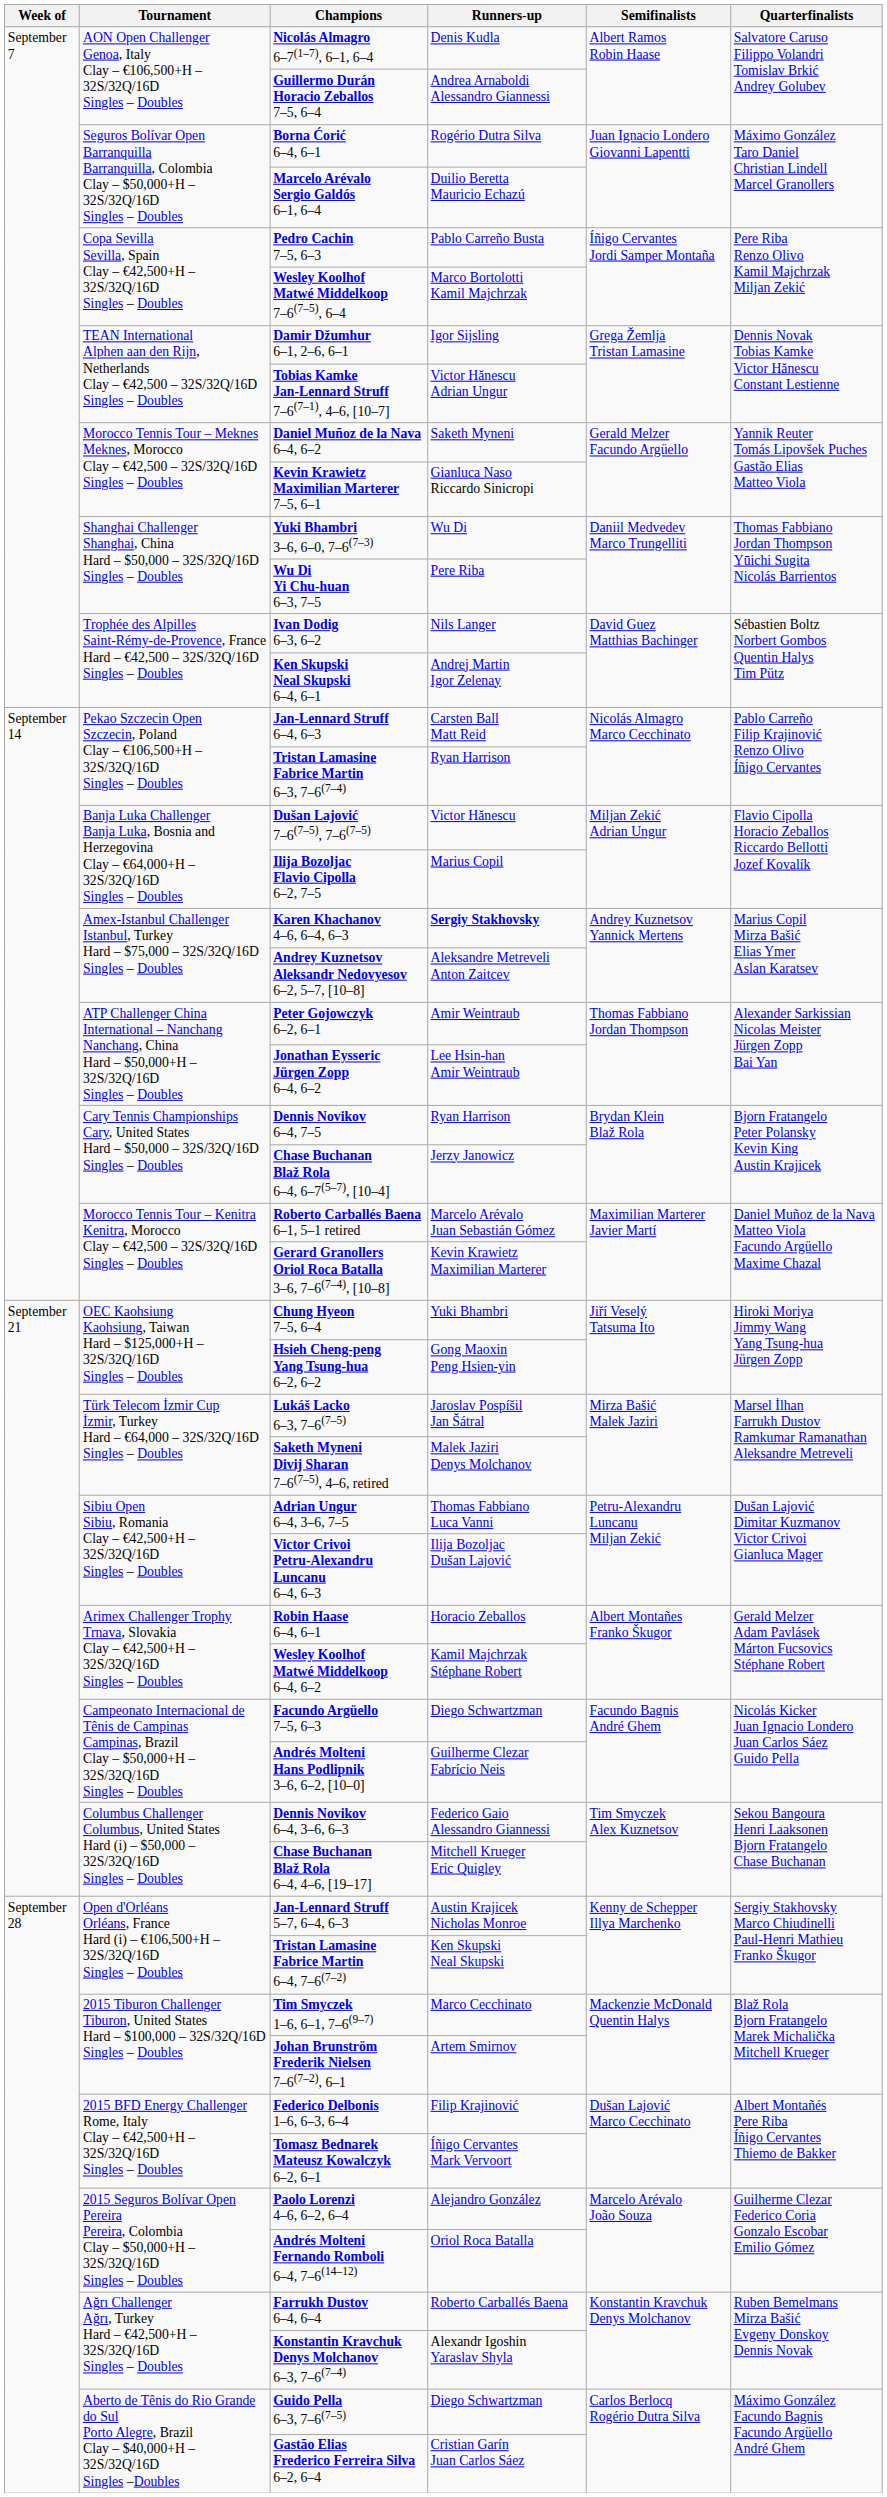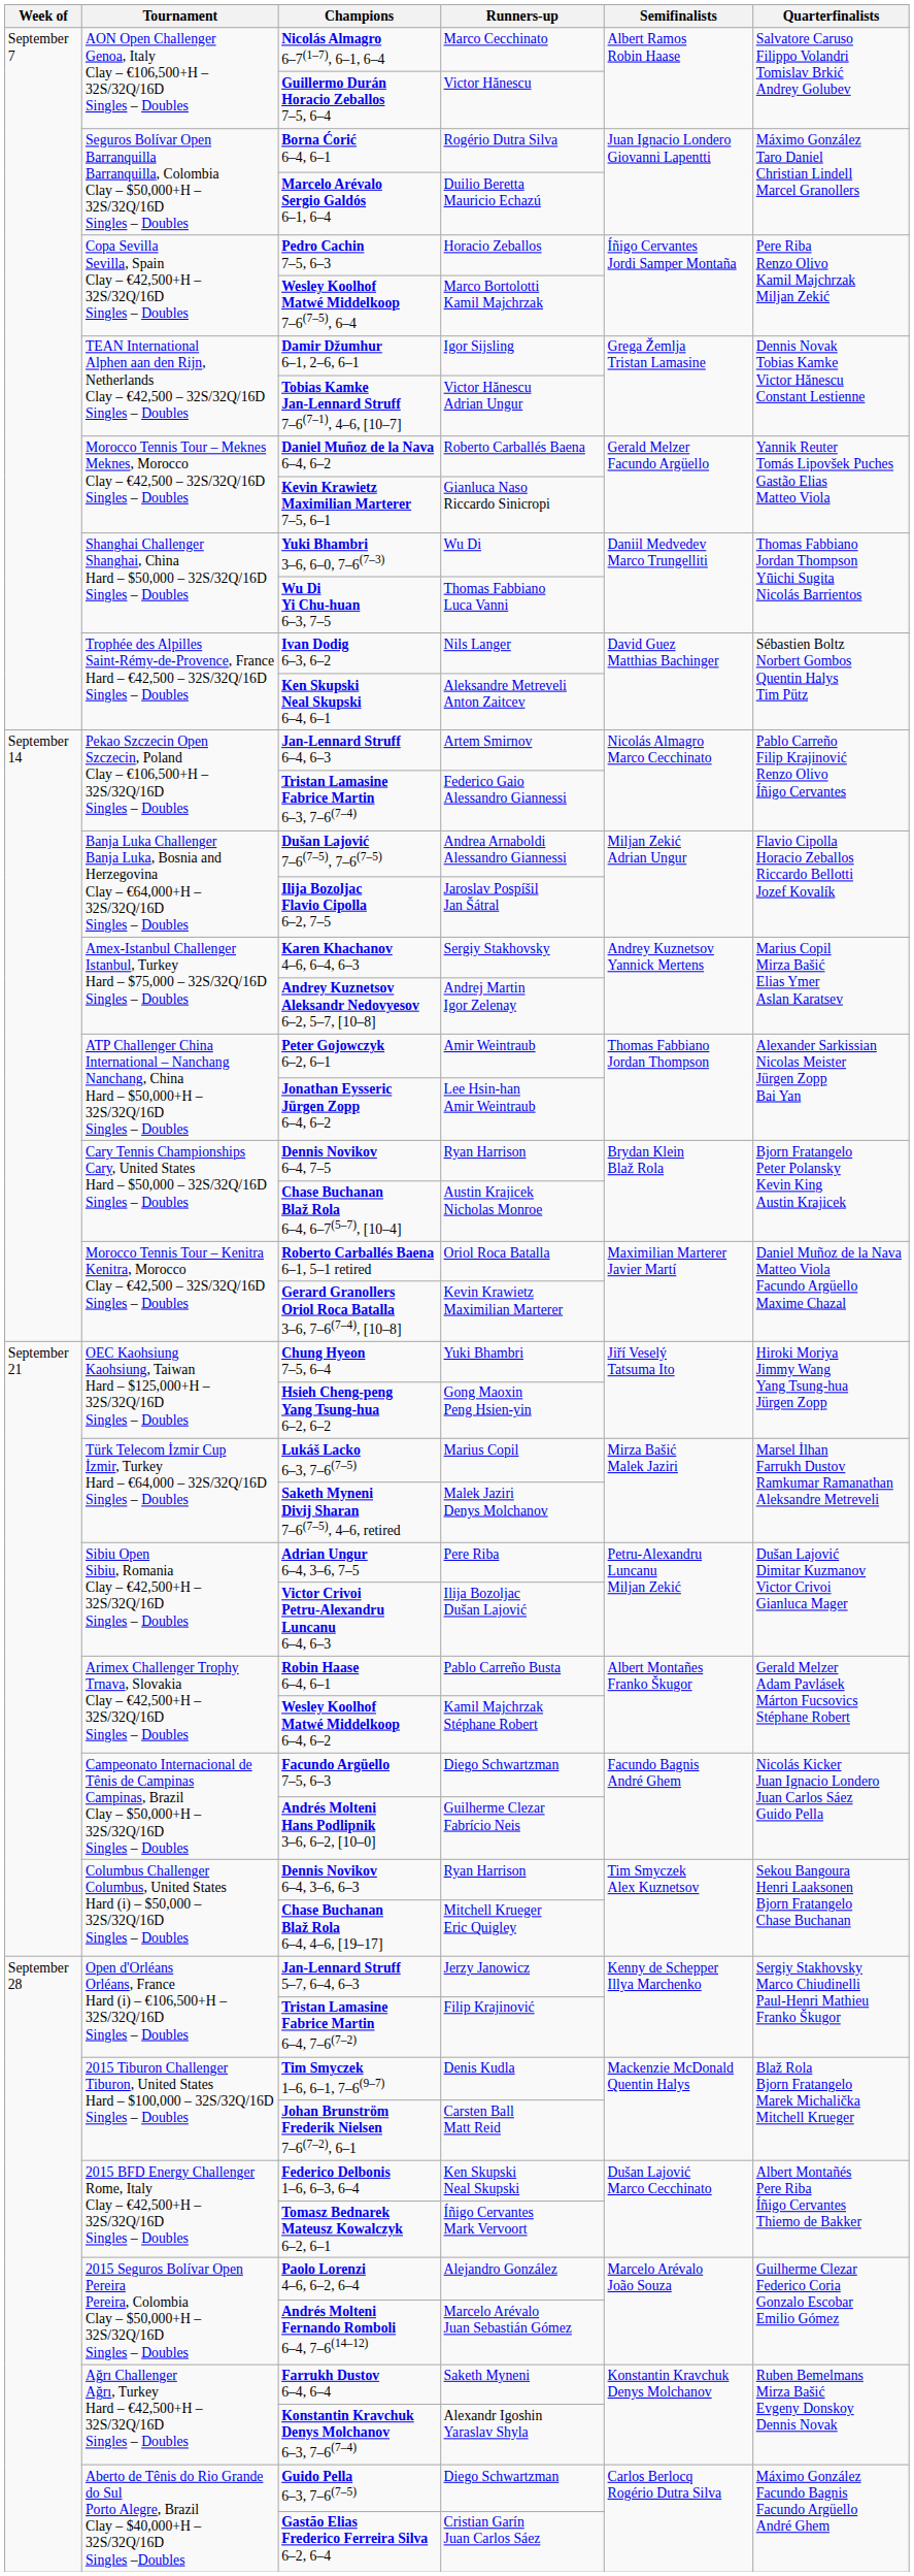Nicolás Almagro 6–7(1–7), 6–1, 6–4 | Runners-up: Denis Kudla -> Marco Cecchinato
Guillermo Durán Horacio Zeballos 7–5, 6–4 | Runners-up: Andrea Arnaboldi Alessandro Giannessi -> Victor Hănescu
Pedro Cachin 7–5, 6–3 | Runners-up: Pablo Carreño Busta -> Horacio Zeballos
Daniel Muñoz de la Nava 6–4, 6–2 | Runners-up: Saketh Myneni -> Roberto Carballés Baena
Wu Di Yi Chu-huan 6–3, 7–5 | Runners-up: Pere Riba -> Thomas Fabbiano Luca Vanni
Ken Skupski Neal Skupski 6–4, 6–1 | Runners-up: Andrej Martin Igor Zelenay -> Aleksandre Metreveli Anton Zaitcev
Jan-Lennard Struff 6–4, 6–3 | Runners-up: Carsten Ball Matt Reid -> Artem Smirnov
Tristan Lamasine Fabrice Martin 6–3, 7–6(7–4) | Runners-up: Ryan Harrison -> Federico Gaio Alessandro Giannessi
Dušan Lajović 7–6(7–5), 7–6(7–5) | Runners-up: Victor Hănescu -> Andrea Arnaboldi Alessandro Giannessi
Ilija Bozoljac Flavio Cipolla 6–2, 7–5 | Runners-up: Marius Copil -> Jaroslav Pospíšil Jan Šátral
Karen Khachanov 4–6, 6–4, 6–3 | Runners-up: bold -> normal
Andrey Kuznetsov Aleksandr Nedovyesov 6–2, 5–7, [10–8] | Runners-up: Aleksandre Metreveli Anton Zaitcev -> Andrej Martin Igor Zelenay
Chase Buchanan Blaž Rola 6–4, 6–7(5–7), [10–4] | Runners-up: Jerzy Janowicz -> Austin Krajicek Nicholas Monroe
Roberto Carballés Baena 6–1, 5–1 retired | Runners-up: Marcelo Arévalo Juan Sebastián Gómez -> Oriol Roca Batalla
Lukáš Lacko 6–3, 7–6(7–5) | Runners-up: Jaroslav Pospíšil Jan Šátral -> Marius Copil
Adrian Ungur 6–4, 3–6, 7–5 | Runners-up: Thomas Fabbiano Luca Vanni -> Pere Riba
Robin Haase 6–4, 6–1 | Runners-up: Horacio Zeballos -> Pablo Carreño Busta
Dennis Novikov 6–4, 3–6, 6–3 | Runners-up: Federico Gaio Alessandro Giannessi -> Ryan Harrison
Jan-Lennard Struff 5–7, 6–4, 6–3 | Runners-up: Austin Krajicek Nicholas Monroe -> Jerzy Janowicz
Tristan Lamasine Fabrice Martin 6–4, 7–6(7–2) | Runners-up: Ken Skupski Neal Skupski -> Filip Krajinović
Tim Smyczek 1–6, 6–1, 7–6(9–7) | Runners-up: Marco Cecchinato -> Denis Kudla
Johan Brunström Frederik Nielsen 7–6(7–2), 6–1 | Runners-up: Artem Smirnov -> Carsten Ball Matt Reid
Federico Delbonis 1–6, 6–3, 6–4 | Runners-up: Filip Krajinović -> Ken Skupski Neal Skupski
Andrés Molteni Fernando Romboli 6–4, 7–6(14–12) | Runners-up: Oriol Roca Batalla -> Marcelo Arévalo Juan Sebastián Gómez
Farrukh Dustov 6–4, 6–4 | Runners-up: Roberto Carballés Baena -> Saketh Myneni
